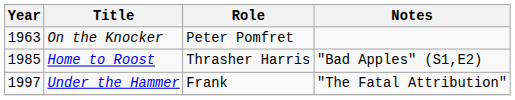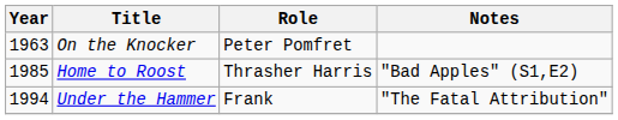Under the Hammer | Year: 1997 -> 1994
